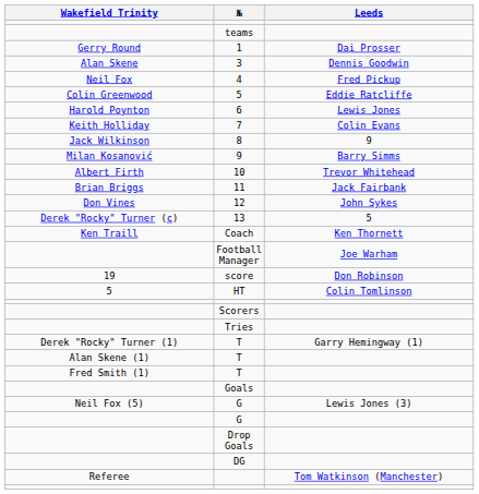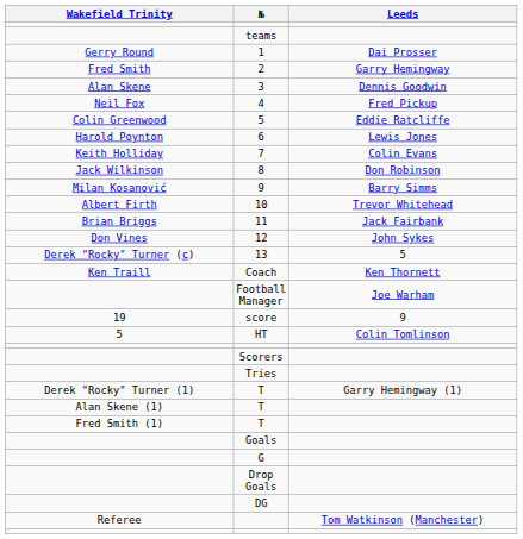+ row: Fred Smith | 2 | Garry Hemingway
8 | Leeds: 9 -> Don Robinson
score | Leeds: Don Robinson -> 9
- row: Neil Fox (5) | G | Lewis Jones (3)
